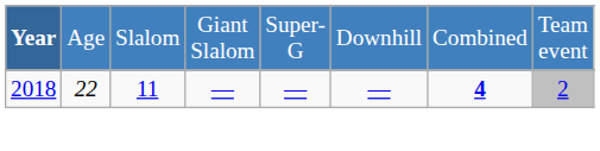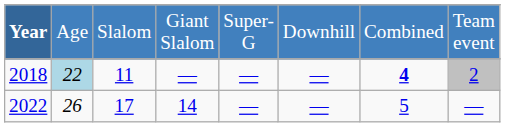2018 | column 2: no background -> lightblue background
+ row: 2022 | 26 | 17 | 14 | — | — | 5 | —
